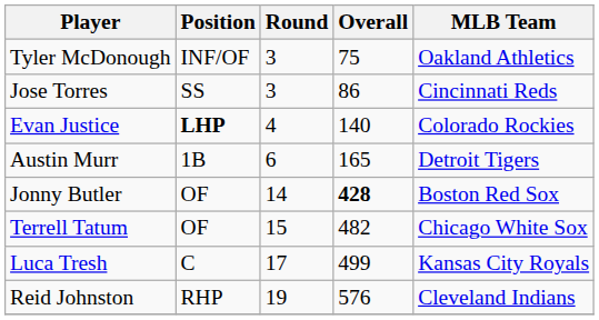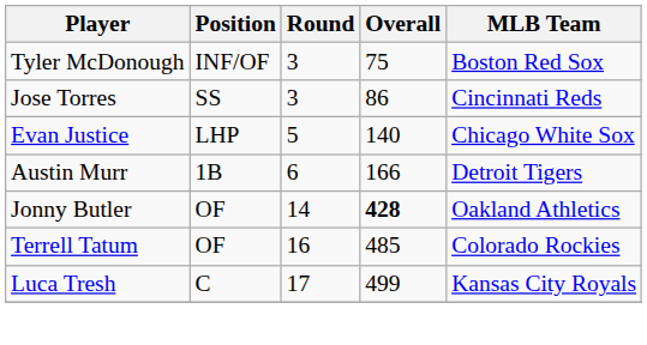Tyler McDonough | MLB Team: Oakland Athletics -> Boston Red Sox
Evan Justice | Position: bold -> normal
Evan Justice | Round: 4 -> 5
Evan Justice | MLB Team: Colorado Rockies -> Chicago White Sox
Austin Murr | Overall: 165 -> 166
Jonny Butler | MLB Team: Boston Red Sox -> Oakland Athletics
Terrell Tatum | Round: 15 -> 16
Terrell Tatum | Overall: 482 -> 485
Terrell Tatum | MLB Team: Chicago White Sox -> Colorado Rockies
- row: Reid Johnston | RHP | 19 | 576 | Cleveland Indians
